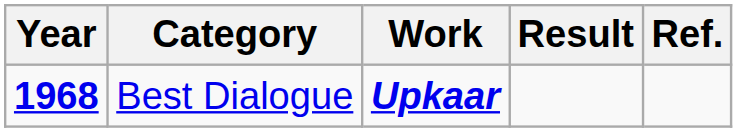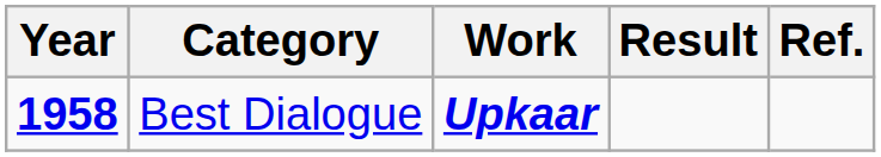Best Dialogue | Year: 1968 -> 1958
